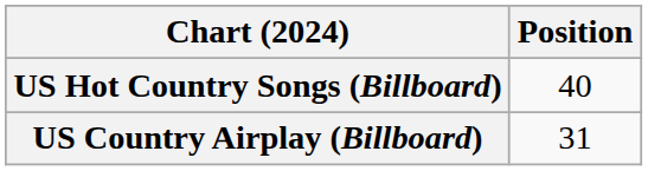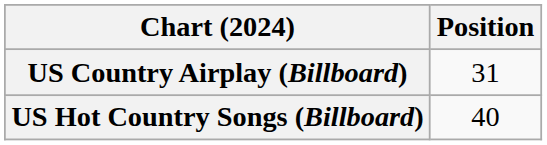rows swapped: US Country Airplay (Billboard) <-> US Hot Country Songs (Billboard)
